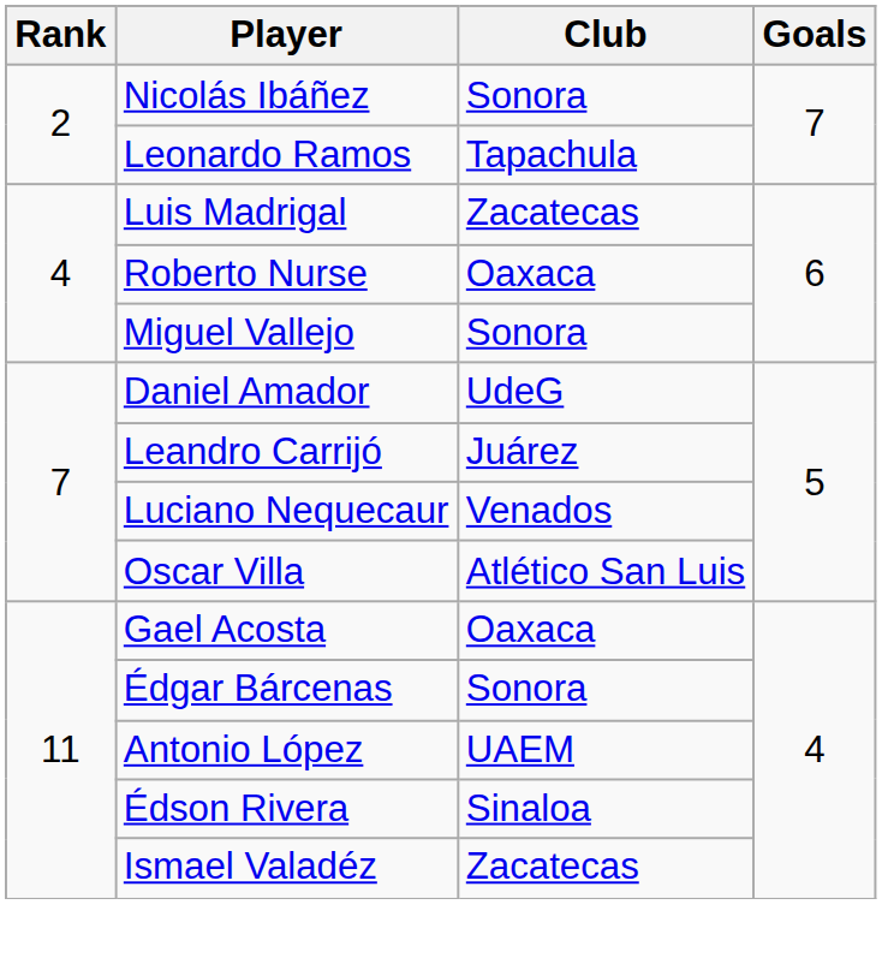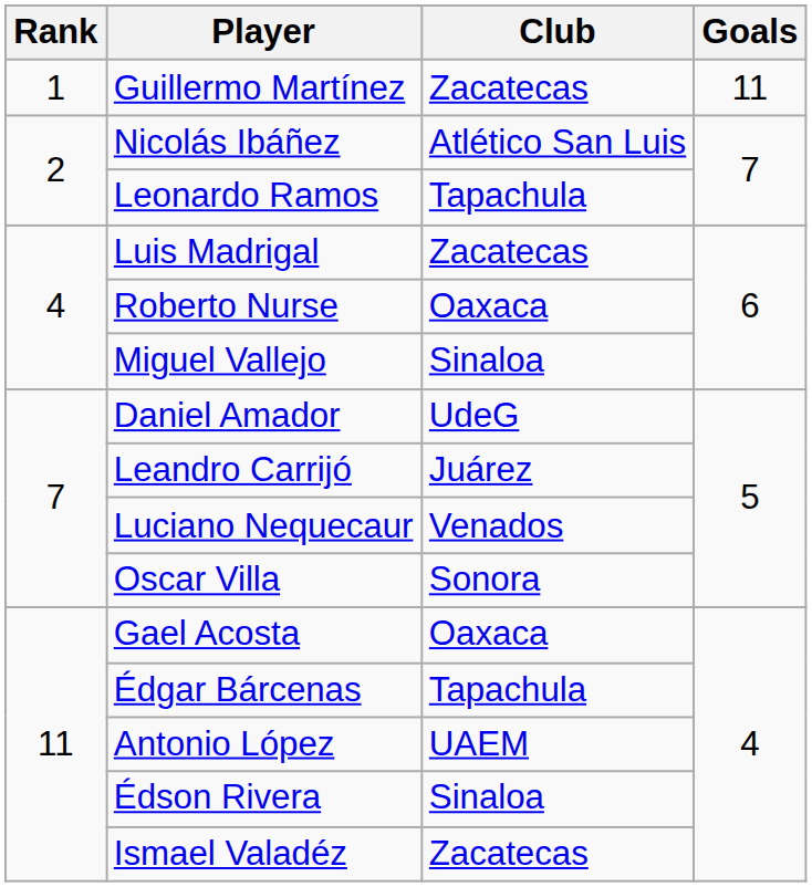+ row: 1 | Guillermo Martínez | Zacatecas | 11
Nicolás Ibáñez | Club: Sonora -> Atlético San Luis
Miguel Vallejo | Club: Sonora -> Sinaloa
Oscar Villa | Club: Atlético San Luis -> Sonora
Édgar Bárcenas | Club: Sonora -> Tapachula
